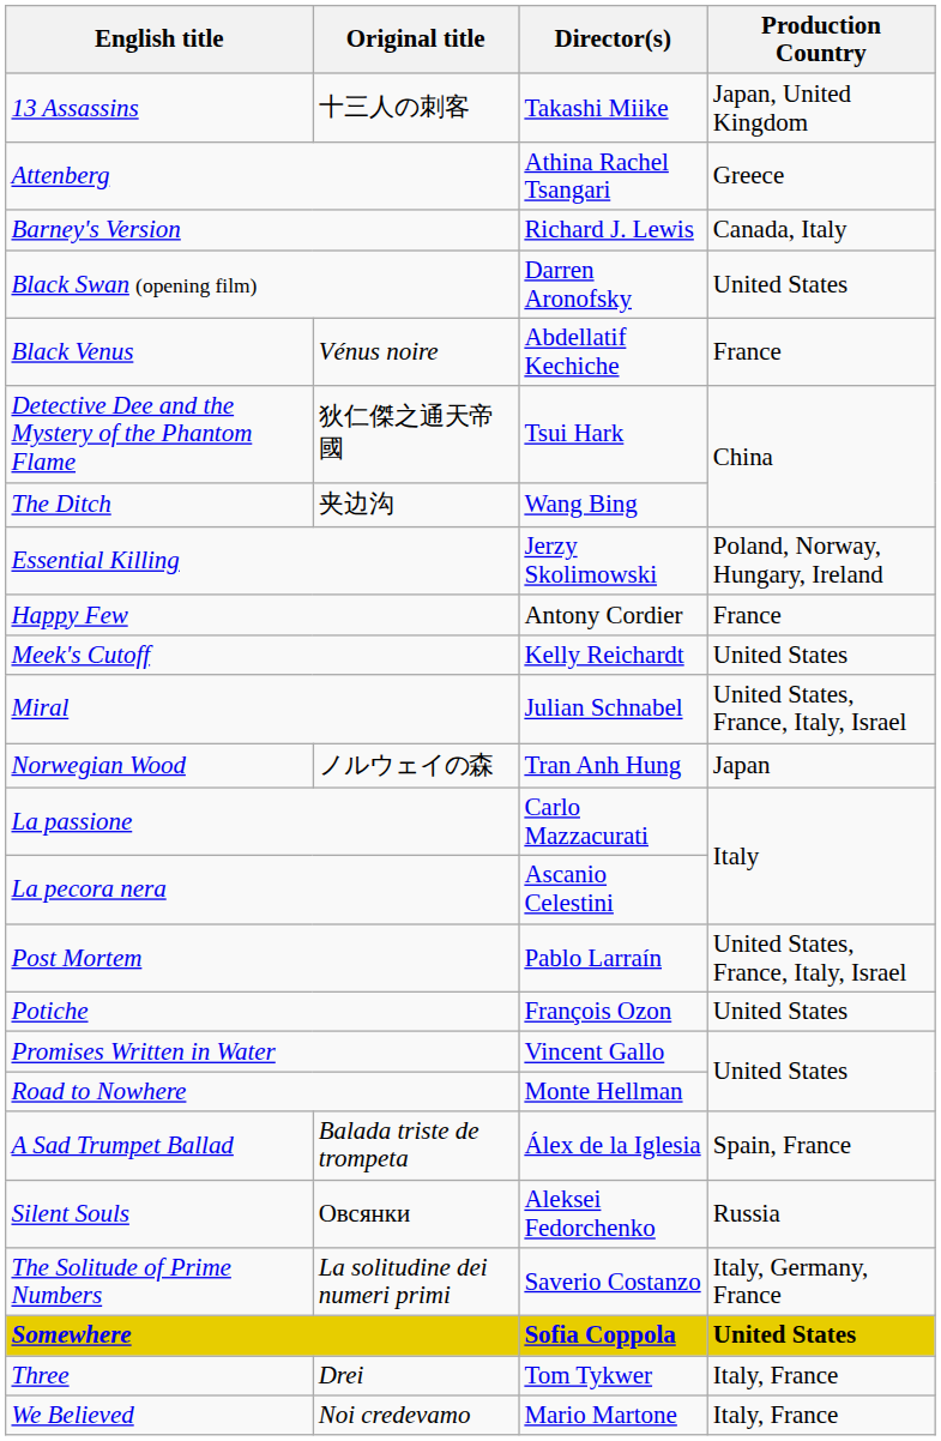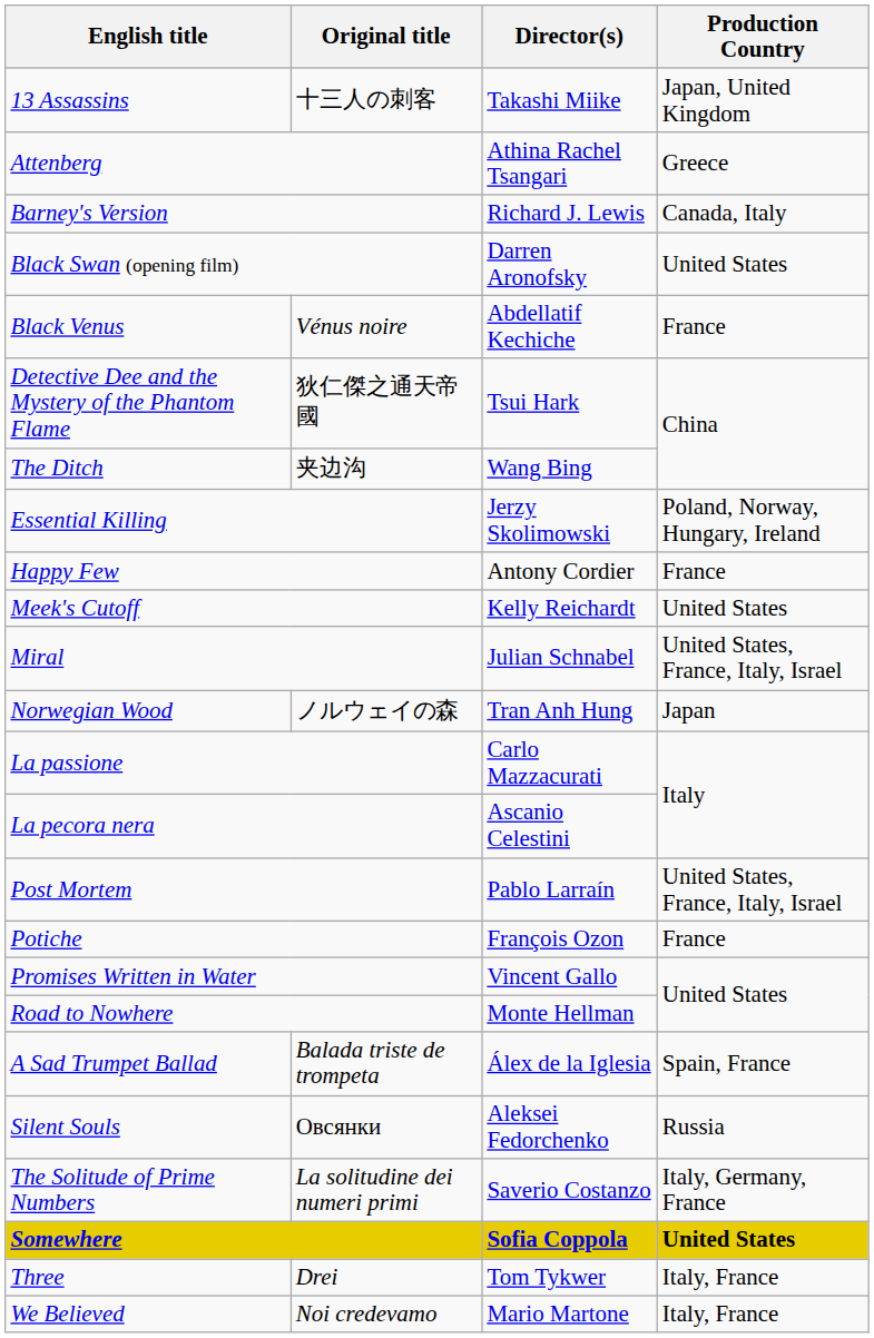Potiche | Production Country: United States -> France
